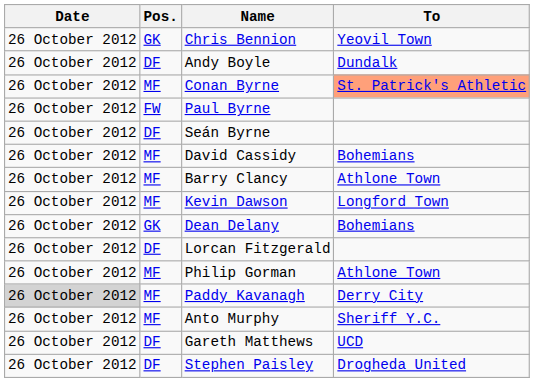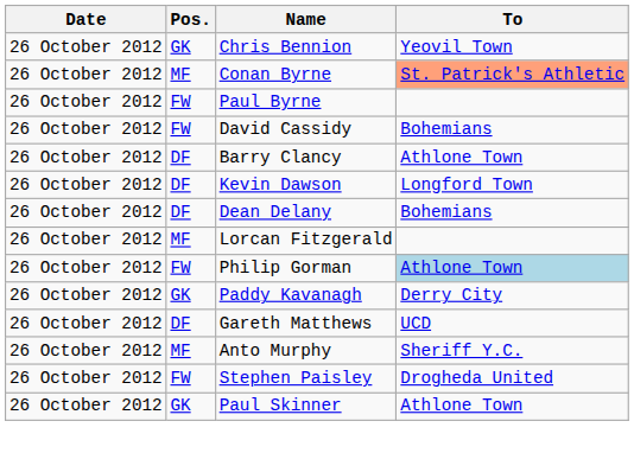- row: 26 October 2012 | DF | Andy Boyle | Dundalk
- row: 26 October 2012 | DF | Seán Byrne
David Cassidy | Pos.: MF -> FW
Barry Clancy | Pos.: MF -> DF
Kevin Dawson | Pos.: MF -> DF
Dean Delany | Pos.: GK -> DF
Lorcan Fitzgerald | Pos.: DF -> MF
Philip Gorman | Pos.: MF -> FW
Philip Gorman | To: no background -> lightblue background
Paddy Kavanagh | Date: lightgrey background -> no background
Paddy Kavanagh | Pos.: MF -> GK
rows swapped: Gareth Matthews <-> Anto Murphy
Stephen Paisley | Pos.: DF -> FW
+ row: 26 October 2012 | GK | Paul Skinner | Athlone Town
